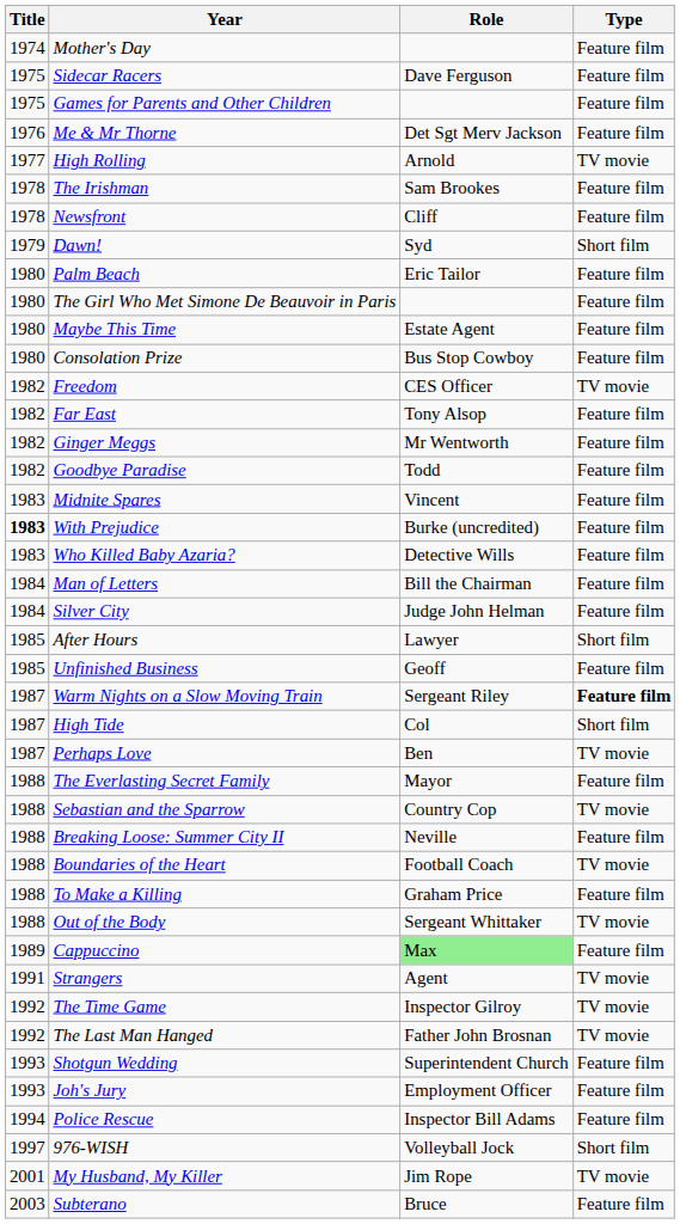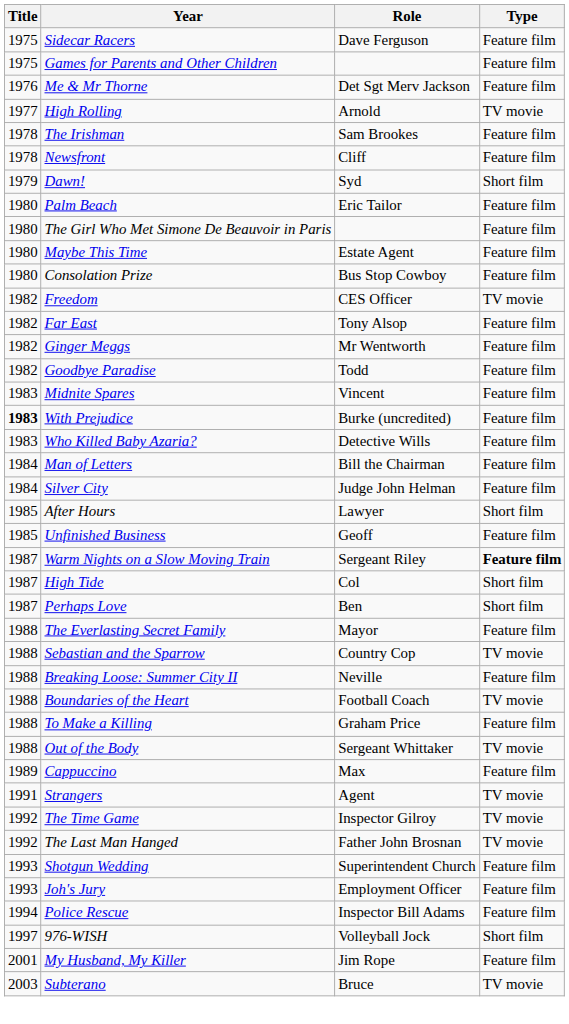- row: 1974 | Mother's Day | Feature film
Perhaps Love | Type: TV movie -> Short film
Cappuccino | Role: lightgreen background -> no background
My Husband, My Killer | Type: TV movie -> Feature film
Subterano | Type: Feature film -> TV movie
